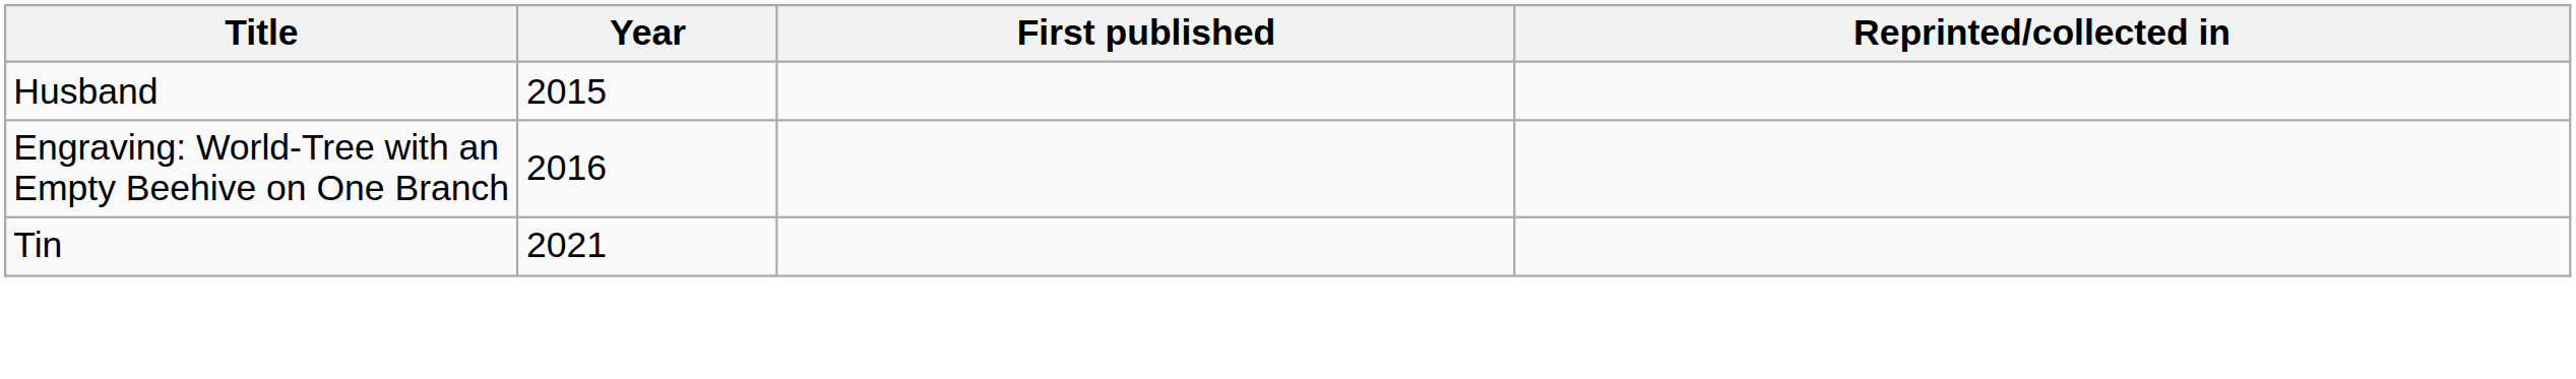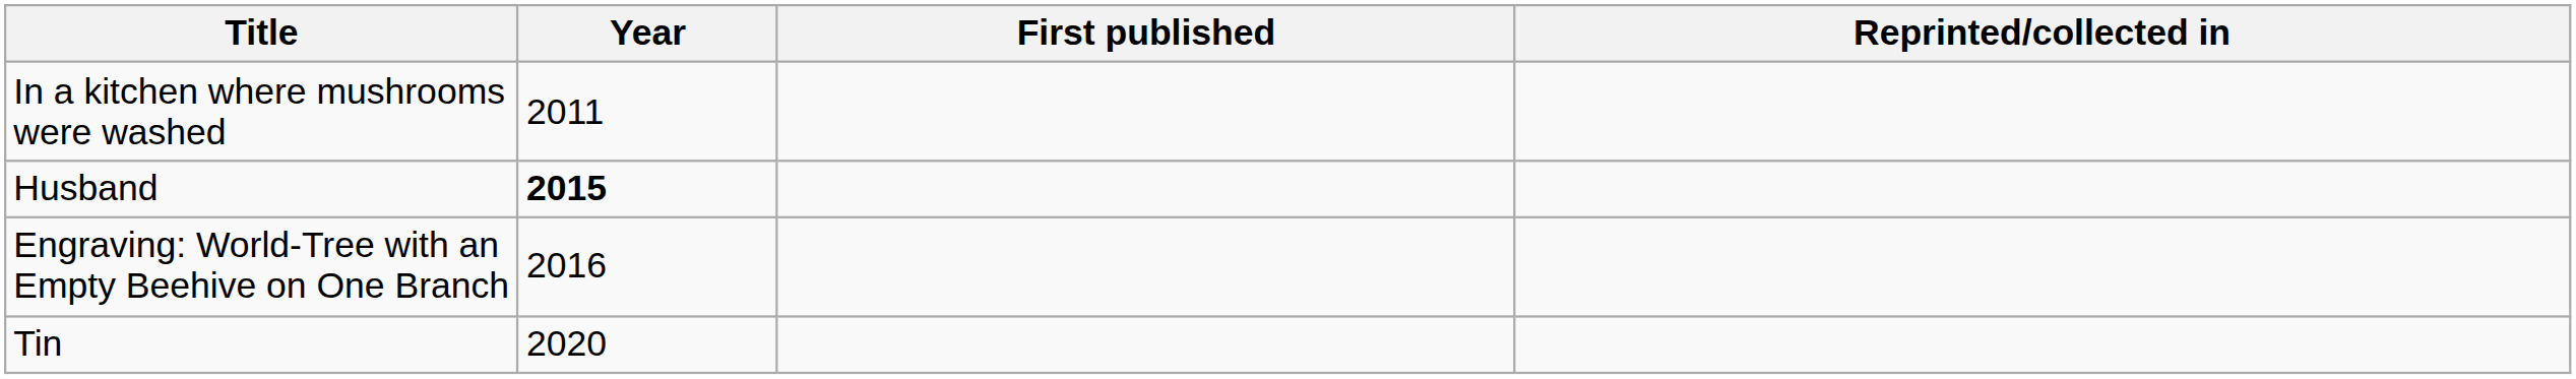+ row: In a kitchen where mushrooms were washed | 2011
Husband | Year: normal -> bold
Tin | Year: 2021 -> 2020
